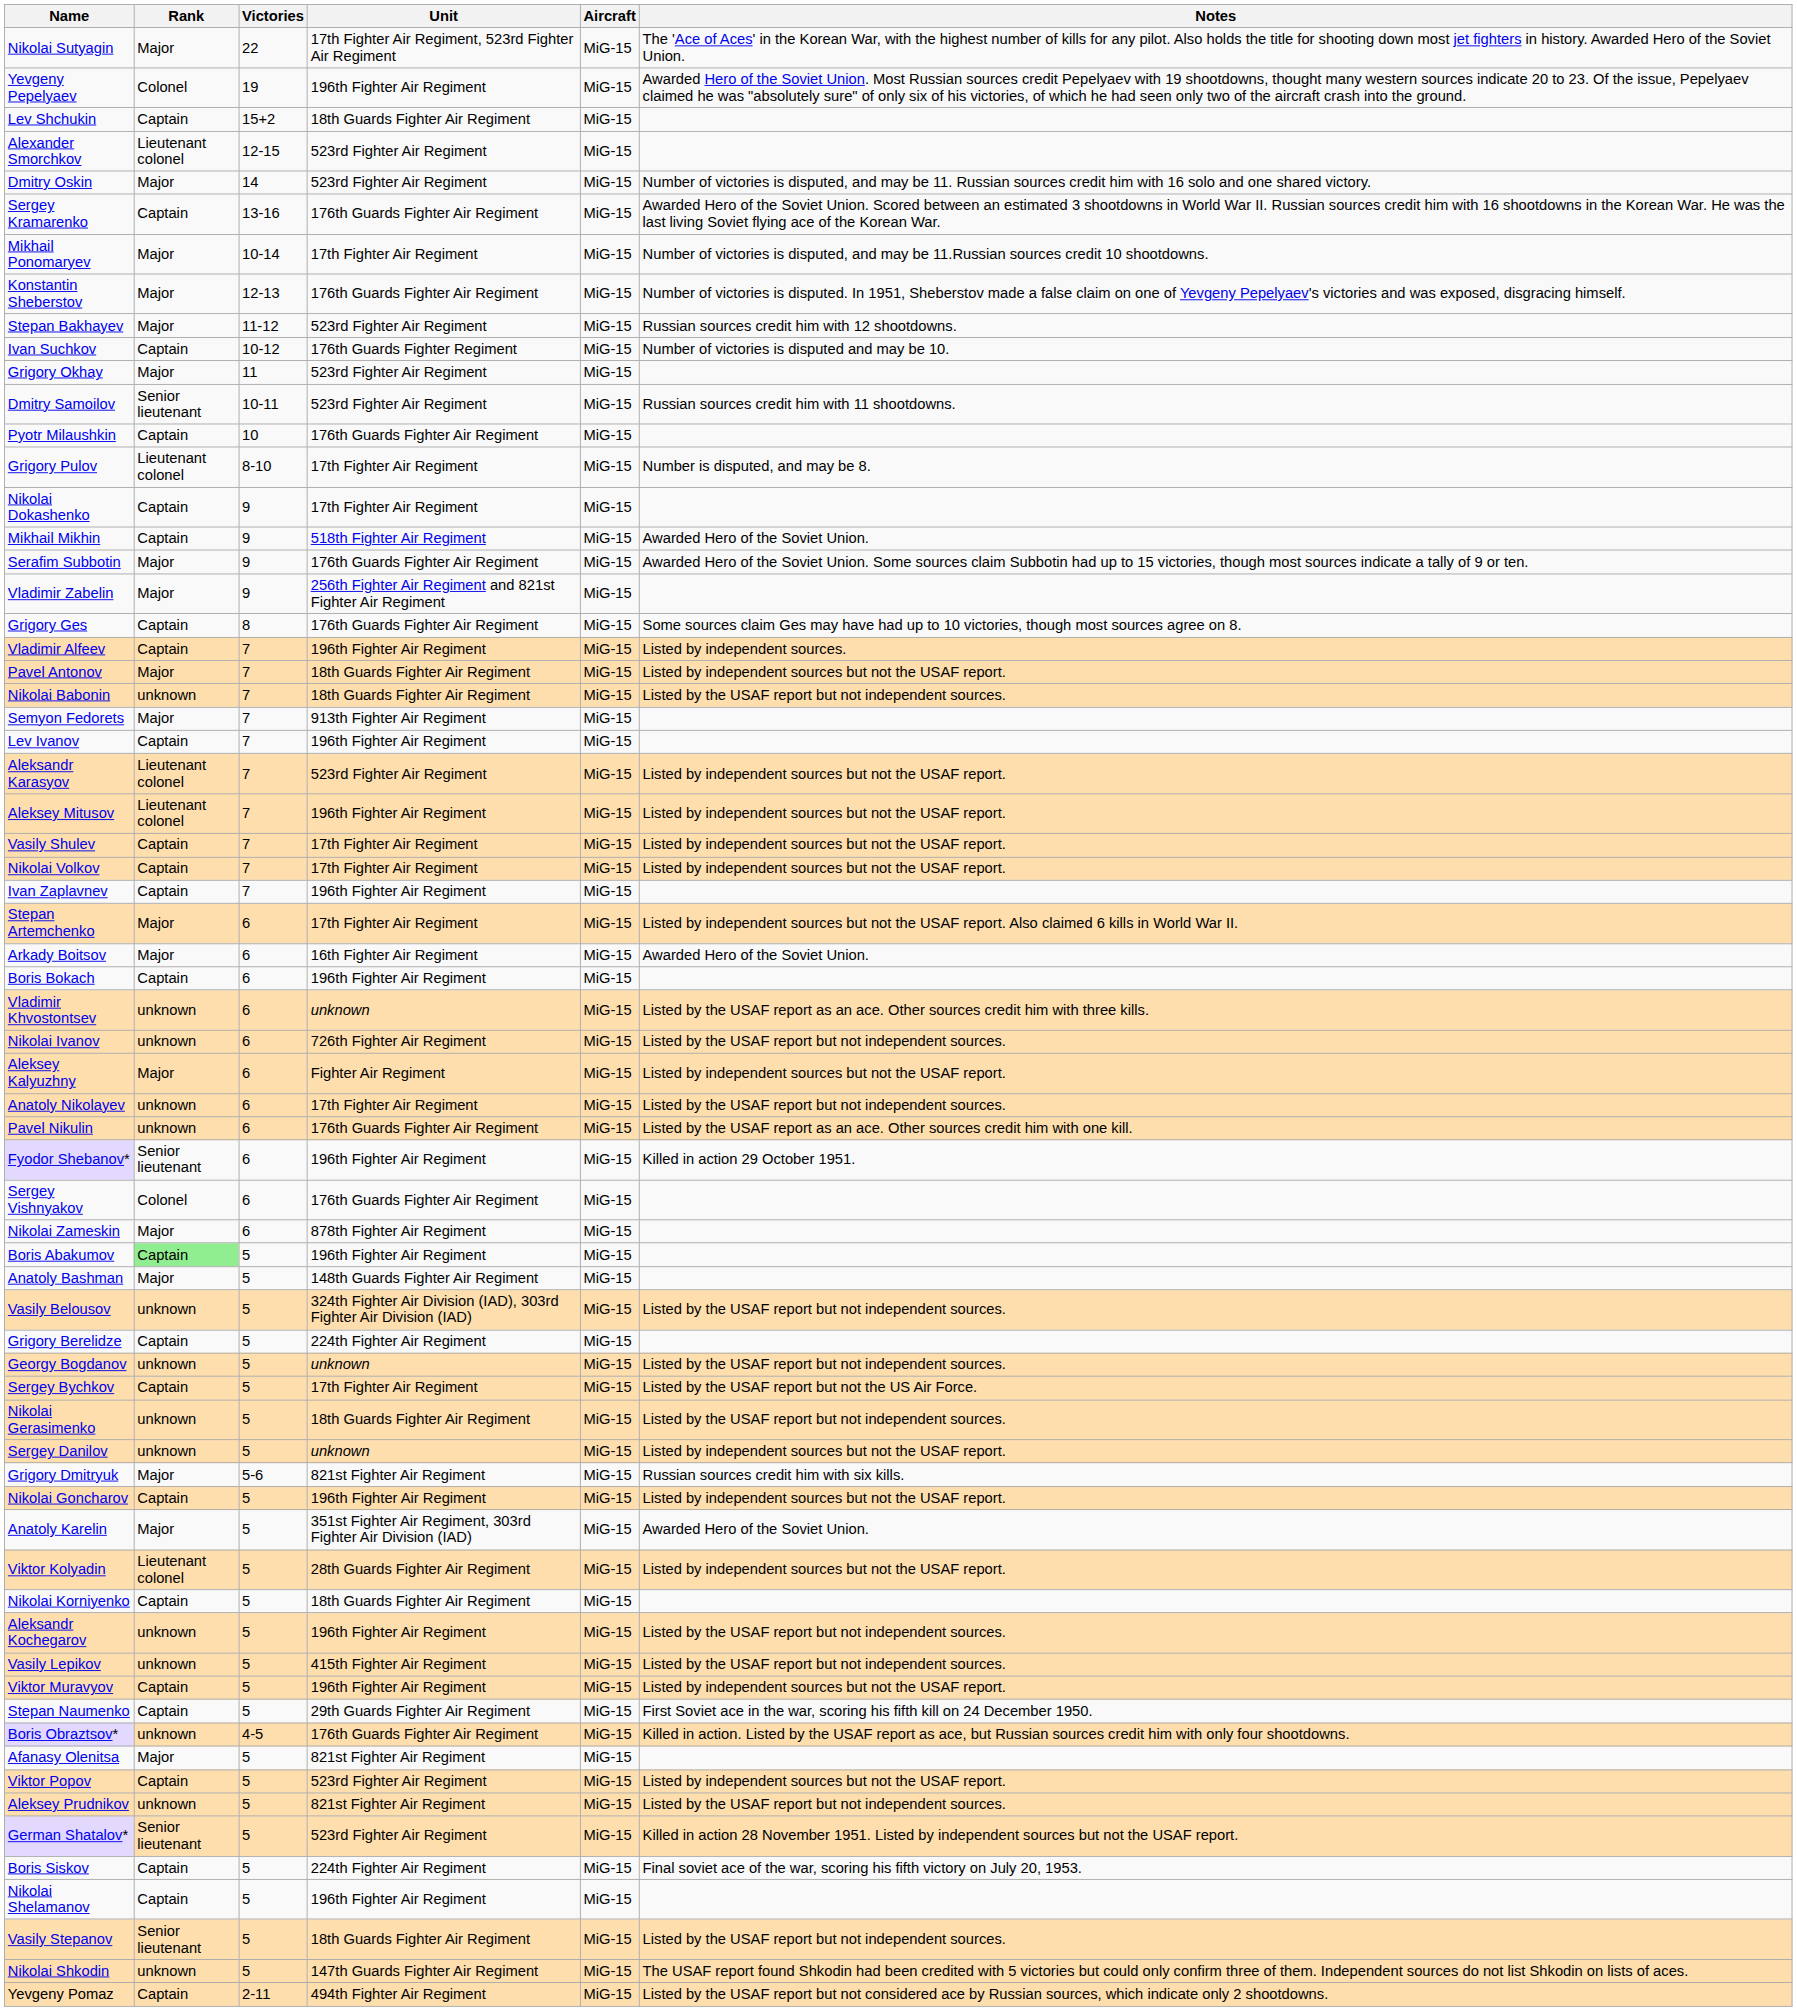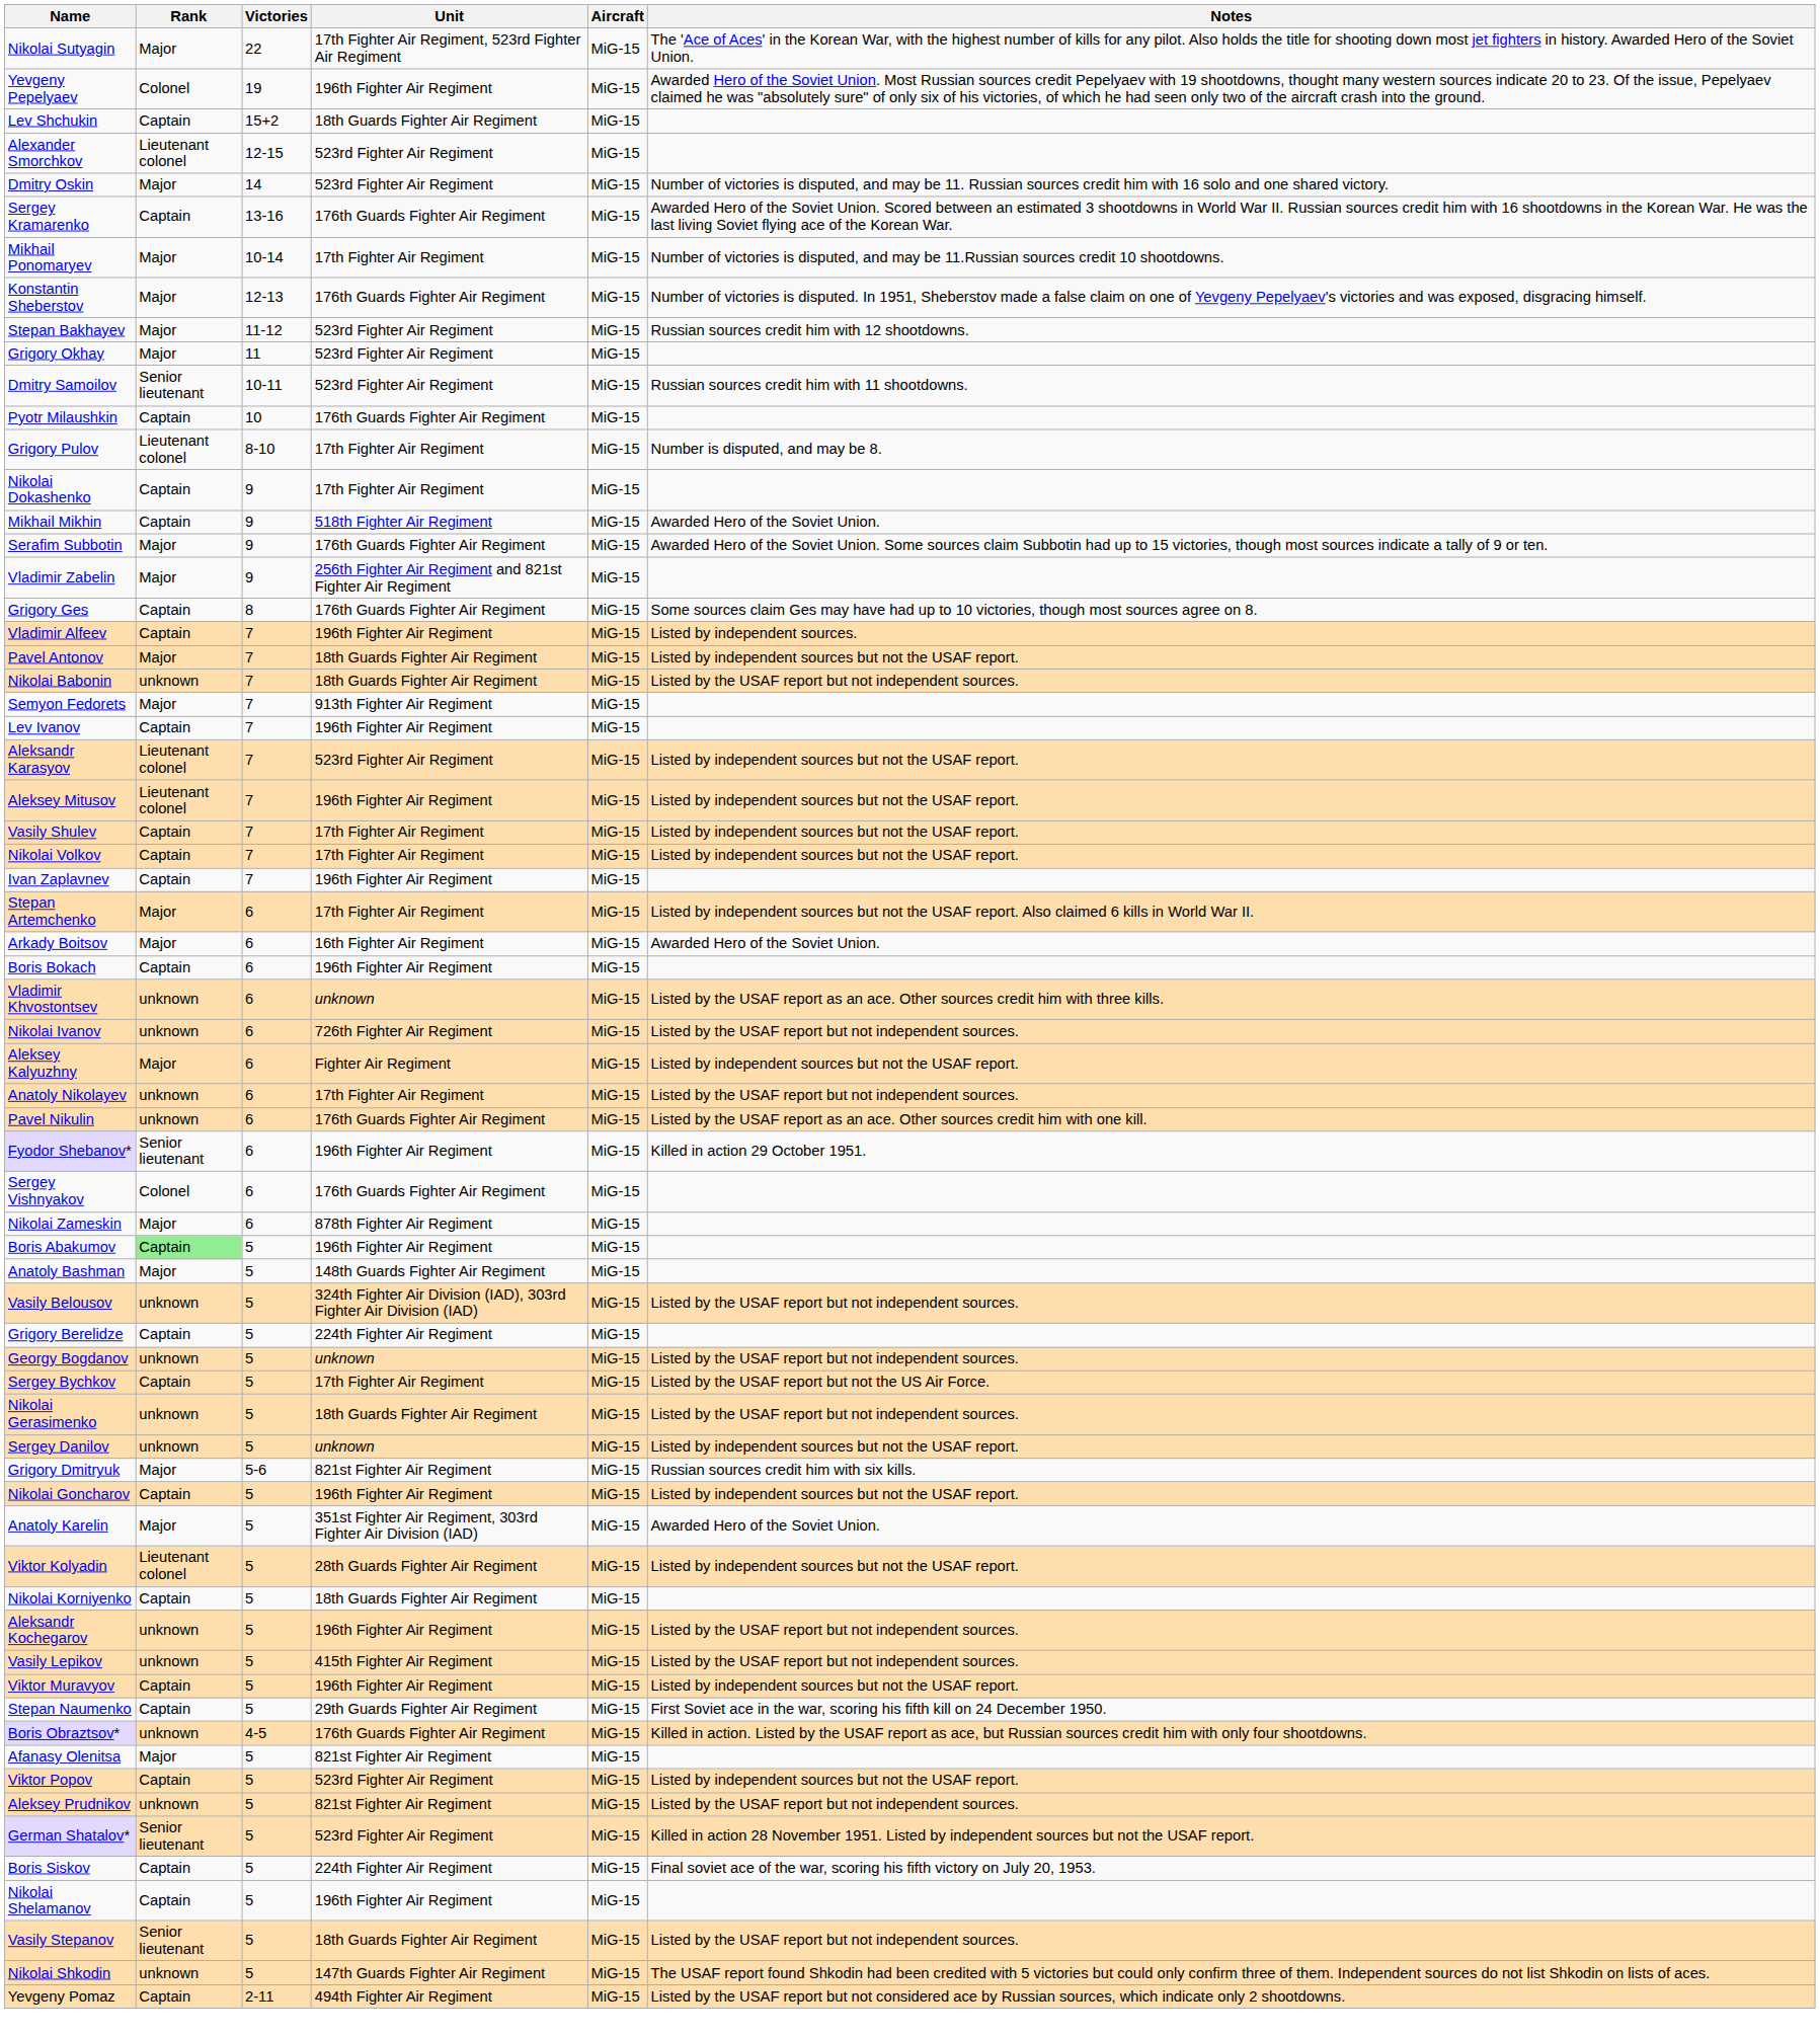- row: Ivan Suchkov | Captain | 10-12 | 176th Guards Fighter Regiment | MiG-15 | Number of victories is disputed and may be 10.
